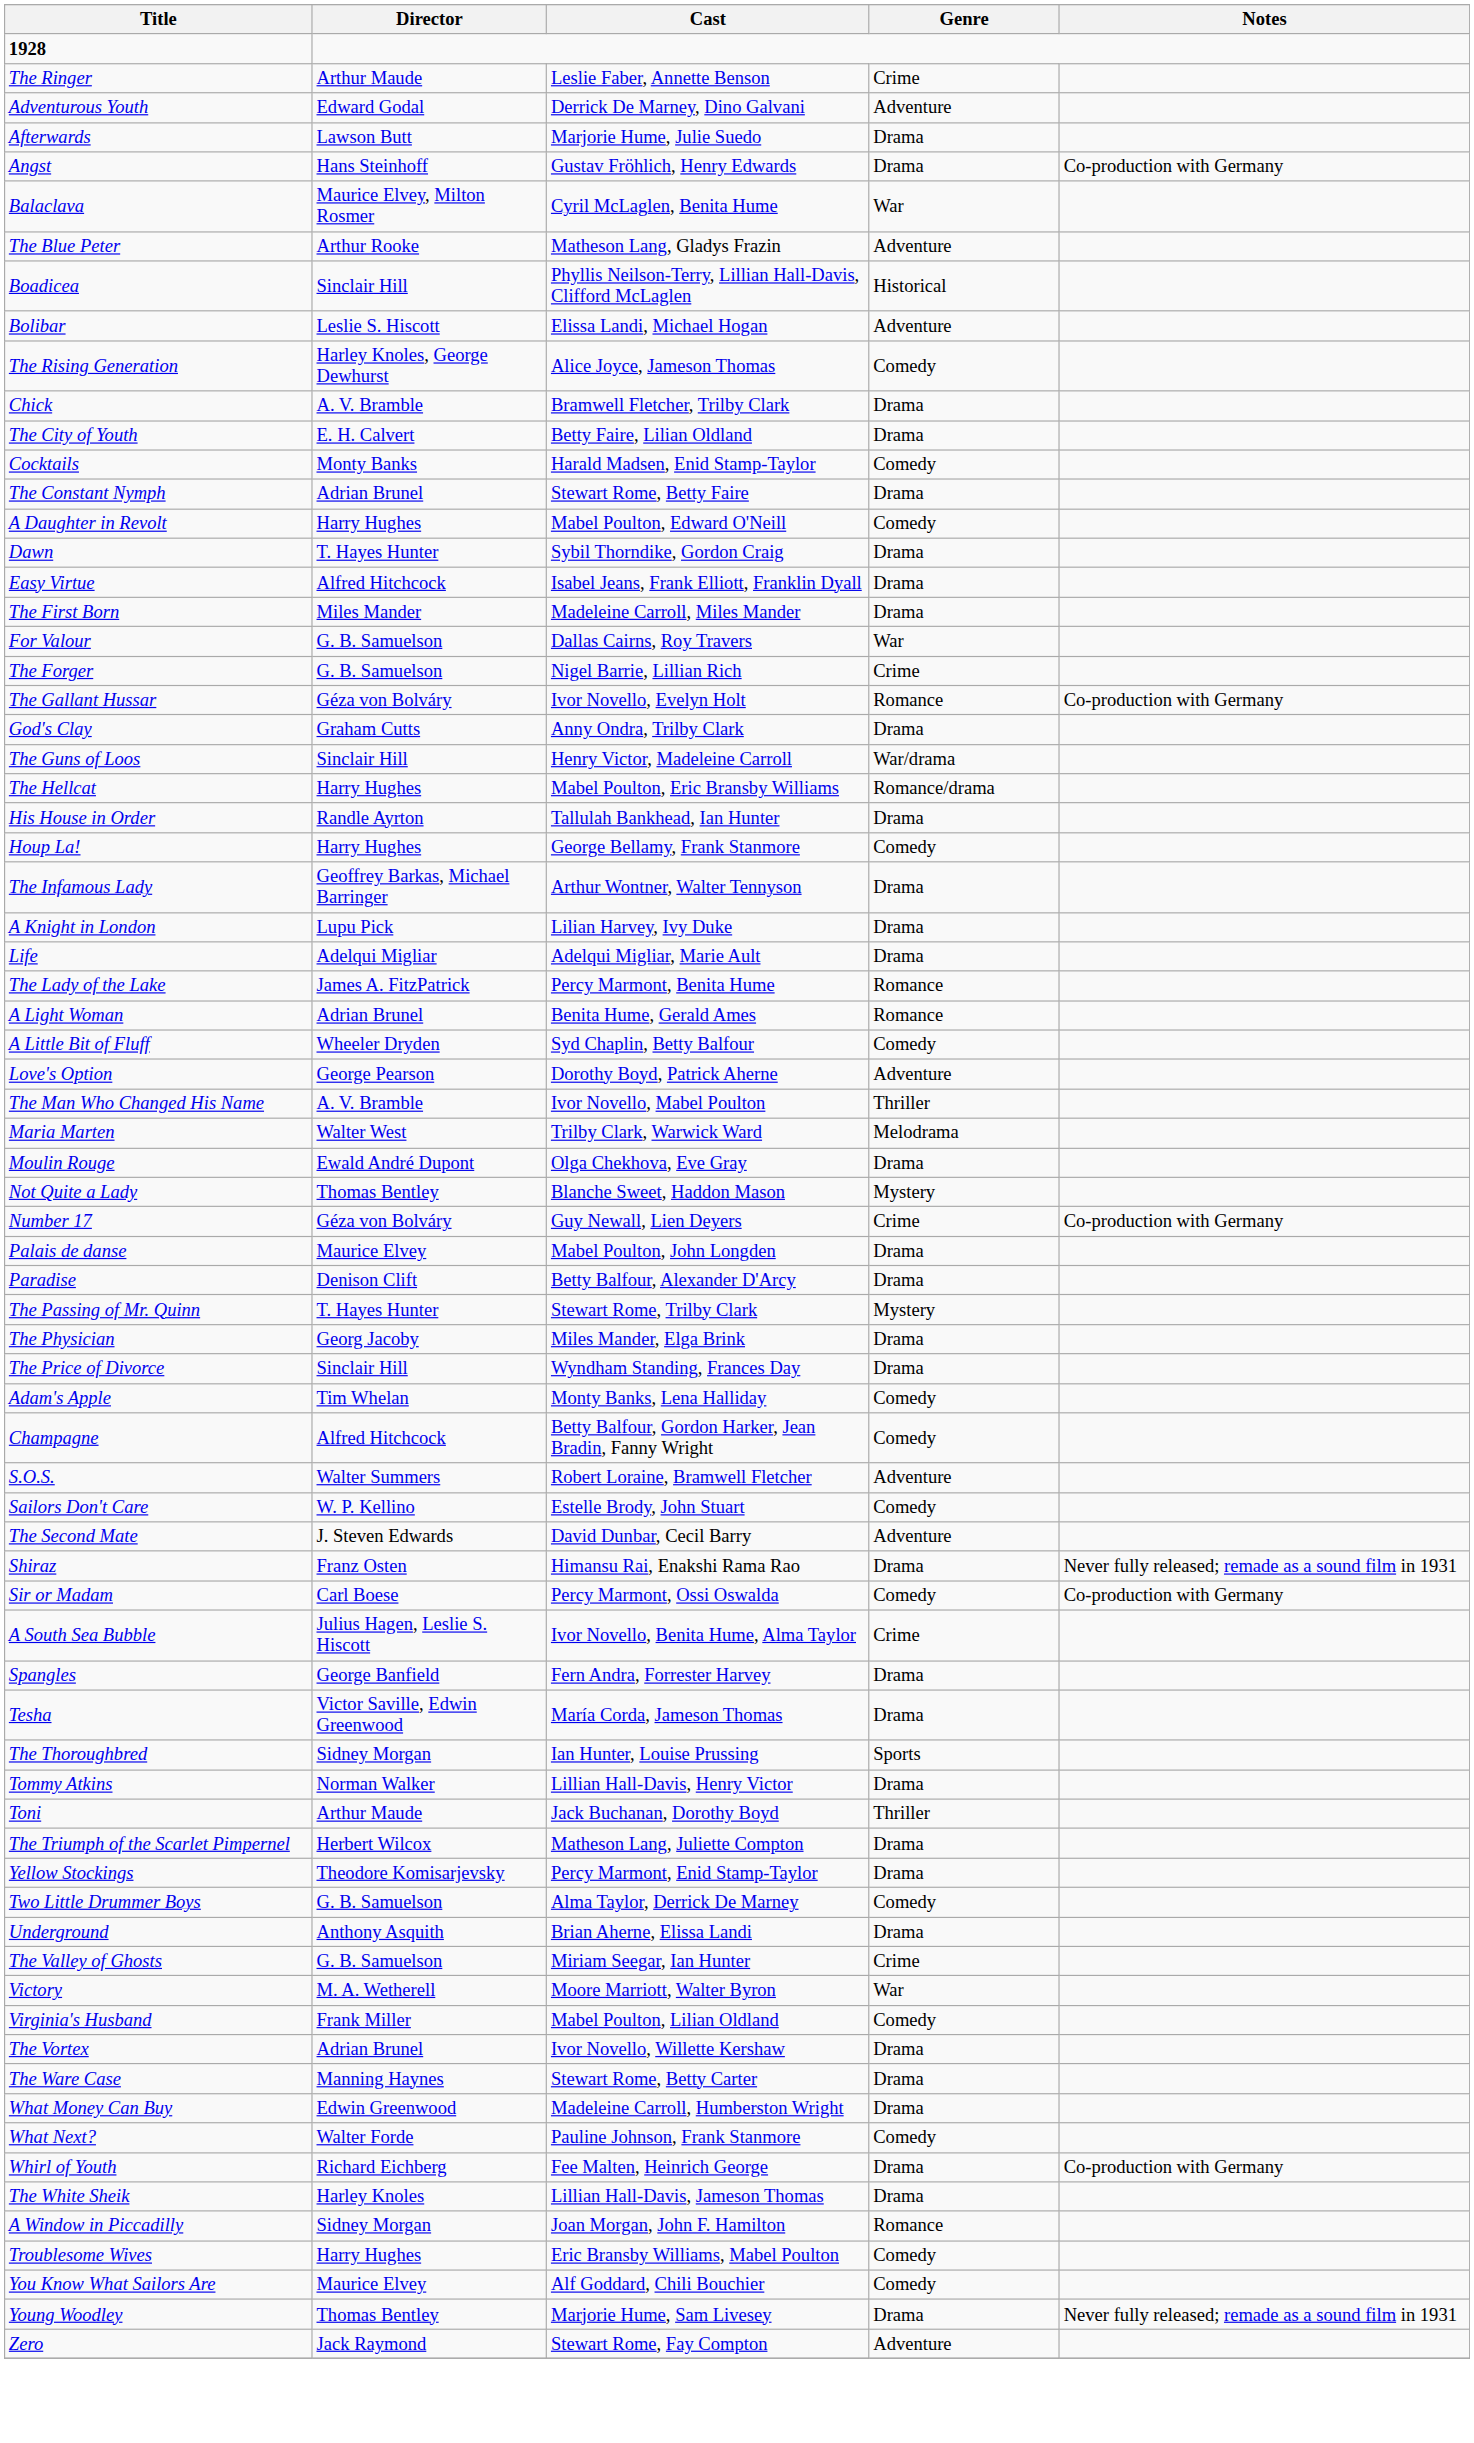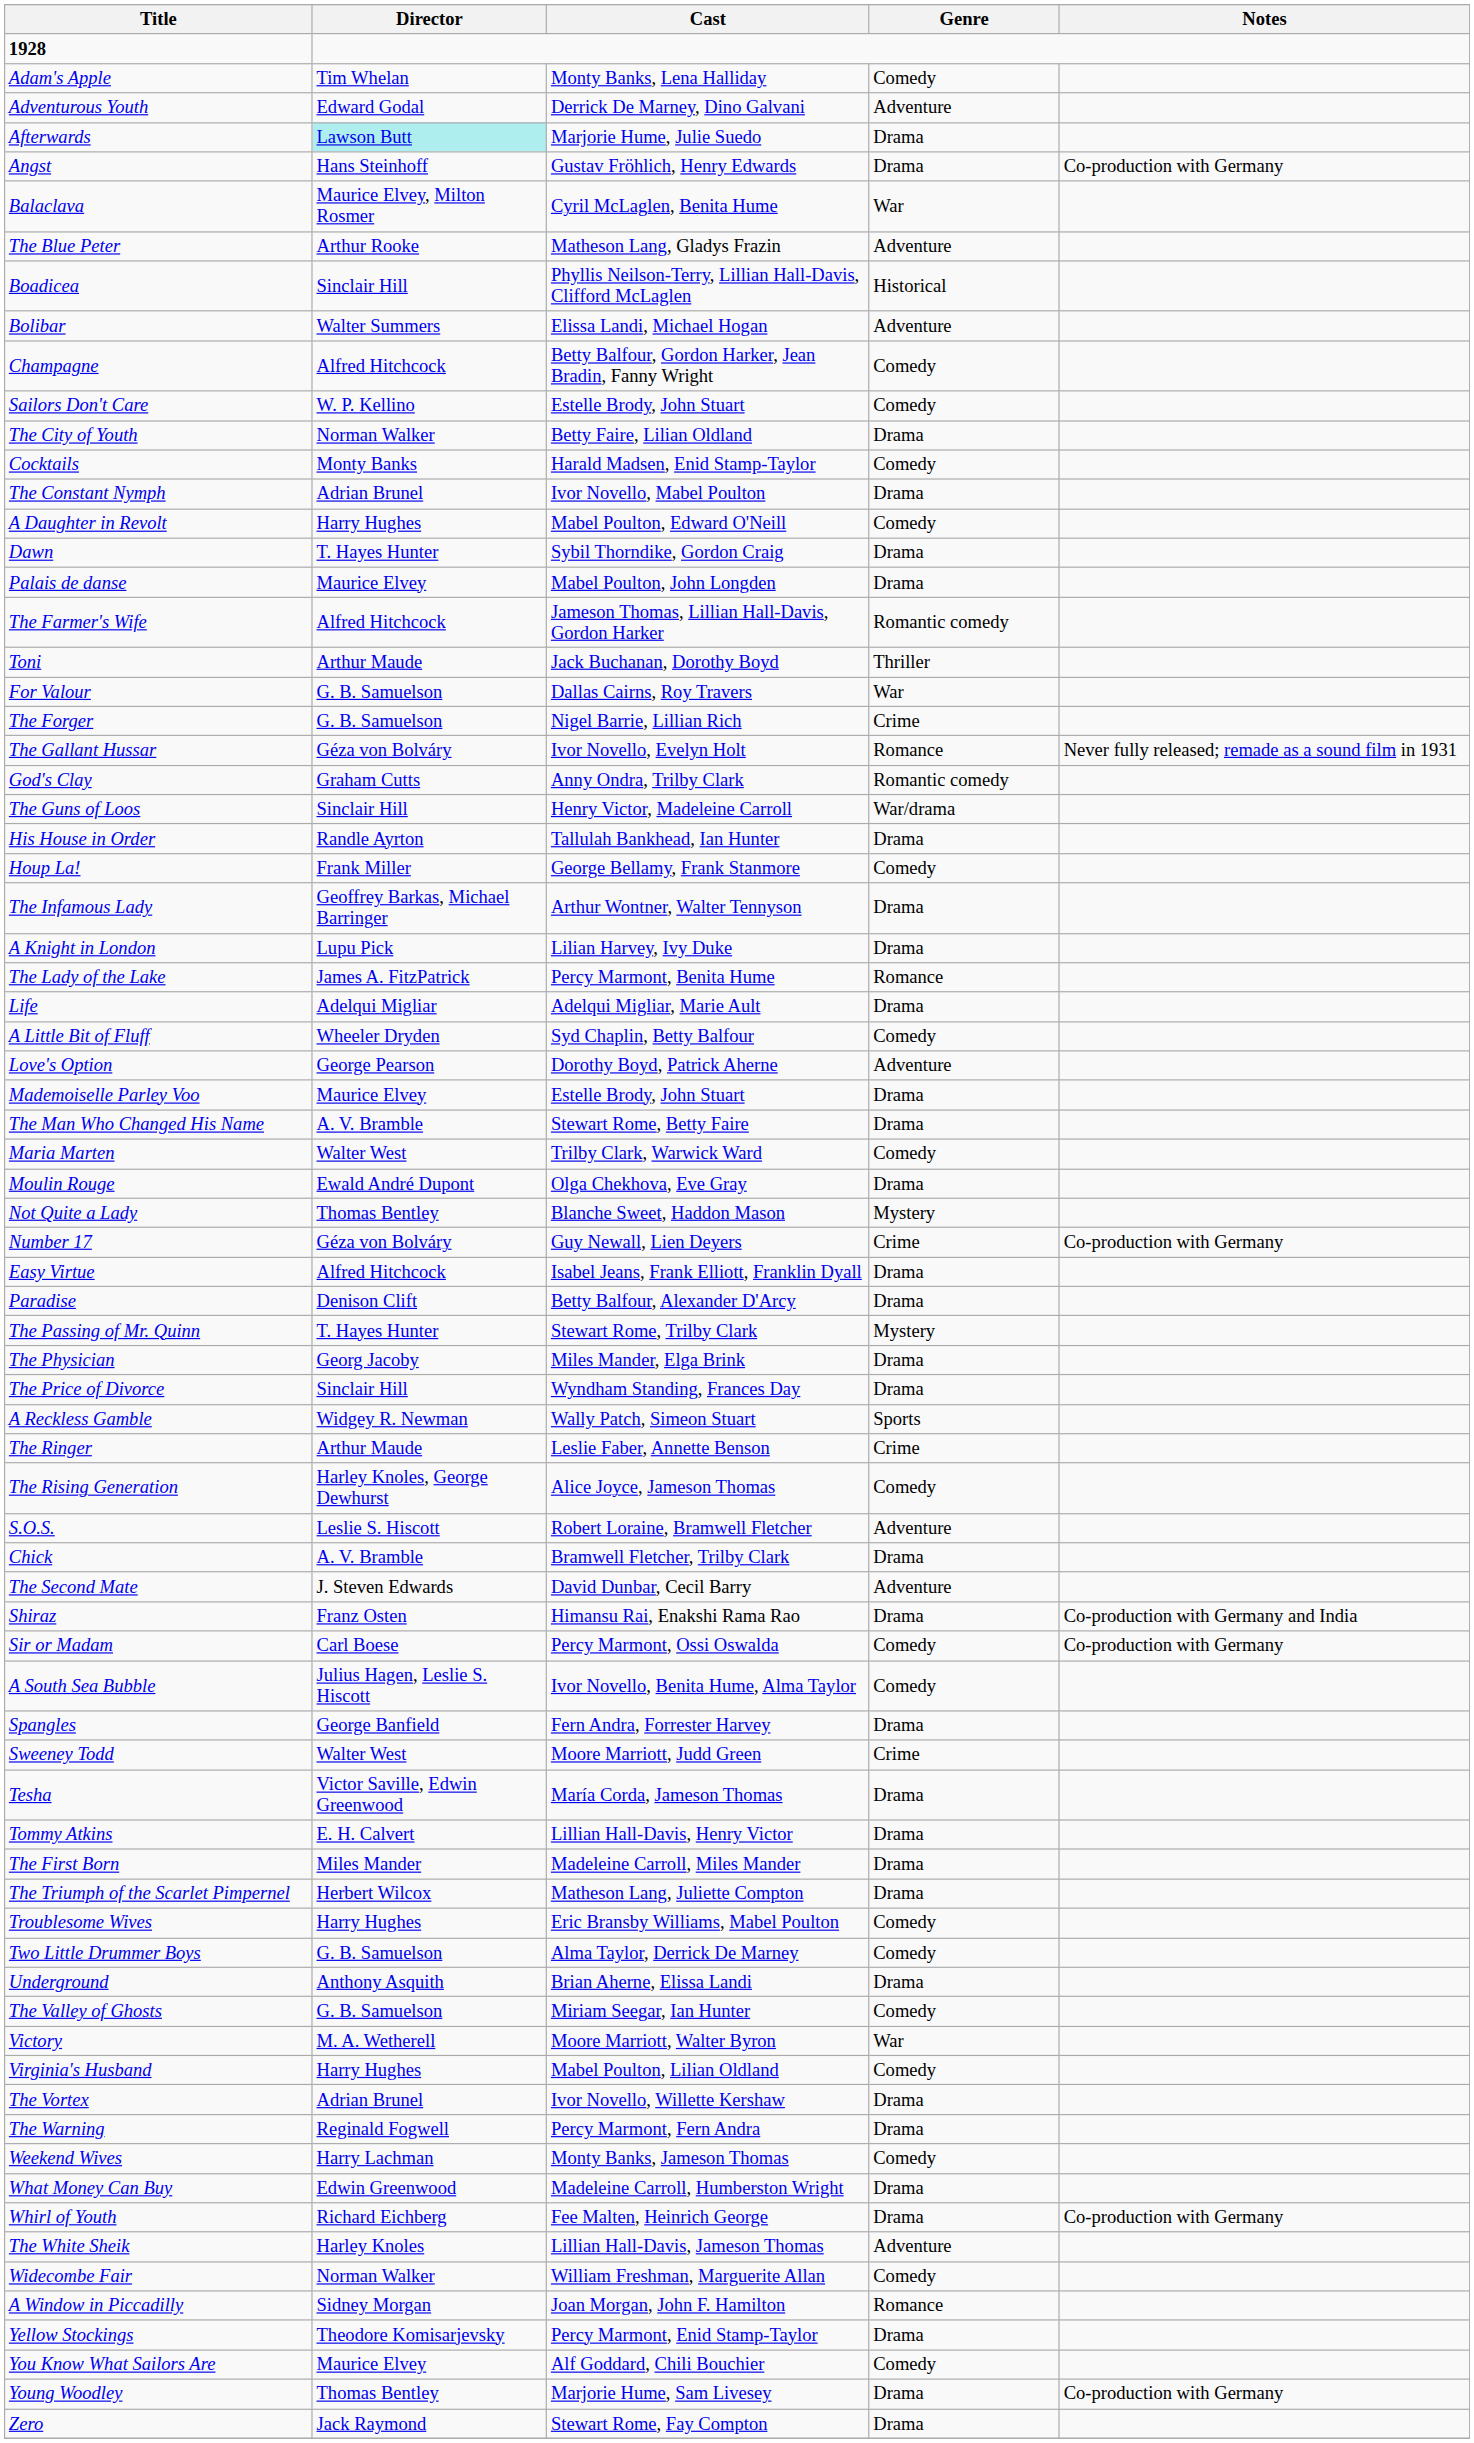rows swapped: Adam's Apple <-> The Ringer
Afterwards | Director: no background -> paleturquoise background
Bolibar | Director: Leslie S. Hiscott -> Walter Summers
rows swapped: Champagne <-> The Rising Generation
rows swapped: Chick <-> Sailors Don't Care
The City of Youth | Director: E. H. Calvert -> Norman Walker
The Constant Nymph | Cast: Stewart Rome, Betty Faire -> Ivor Novello, Mabel Poulton
rows swapped: Easy Virtue <-> Palais de danse
+ row: The Farmer's Wife | Alfred Hitchcock | Jameson Thomas, Lillian Hall-Davis, Gordon Harker | Romantic comedy
rows swapped: The First Born <-> Toni
The Gallant Hussar | Notes: Co-production with Germany -> Never fully released; remade as a sound film in 1931
God's Clay | Genre: Drama -> Romantic comedy
- row: The Hellcat | Harry Hughes | Mabel Poulton, Eric Bransby Williams | Romance/drama
Houp La! | Director: Harry Hughes -> Frank Miller
rows swapped: The Lady of the Lake <-> Life
- row: A Light Woman | Adrian Brunel | Benita Hume, Gerald Ames | Romance
+ row: Mademoiselle Parley Voo | Maurice Elvey | Estelle Brody, John Stuart | Drama
The Man Who Changed His Name | Cast: Ivor Novello, Mabel Poulton -> Stewart Rome, Betty Faire
The Man Who Changed His Name | Genre: Thriller -> Drama
Maria Marten | Genre: Melodrama -> Comedy
+ row: A Reckless Gamble | Widgey R. Newman | Wally Patch, Simeon Stuart | Sports
S.O.S. | Director: Walter Summers -> Leslie S. Hiscott
Shiraz | Notes: Never fully released; remade as a sound film in 1931 -> Co-production with Germany and India
A South Sea Bubble | Genre: Crime -> Comedy
+ row: Sweeney Todd | Walter West | Moore Marriott, Judd Green | Crime
- row: The Thoroughbred | Sidney Morgan | Ian Hunter, Louise Prussing | Sports
Tommy Atkins | Director: Norman Walker -> E. H. Calvert
rows swapped: Troublesome Wives <-> Yellow Stockings
The Valley of Ghosts | Genre: Crime -> Comedy
Virginia's Husband | Director: Frank Miller -> Harry Hughes
- row: The Ware Case | Manning Haynes | Stewart Rome, Betty Carter | Drama
+ row: The Warning | Reginald Fogwell | Percy Marmont, Fern Andra | Drama
+ row: Weekend Wives | Harry Lachman | Monty Banks, Jameson Thomas | Comedy
- row: What Next? | Walter Forde | Pauline Johnson, Frank Stanmore | Comedy
The White Sheik | Genre: Drama -> Adventure
+ row: Widecombe Fair | Norman Walker | William Freshman, Marguerite Allan | Comedy
Young Woodley | Notes: Never fully released; remade as a sound film in 1931 -> Co-production with Germany
Zero | Genre: Adventure -> Drama
